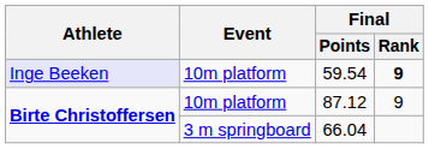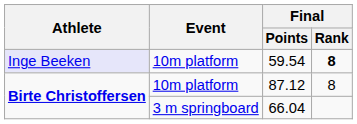59.54 | Final / Rank: 9 -> 8
87.12 | Final / Rank: 9 -> 8
